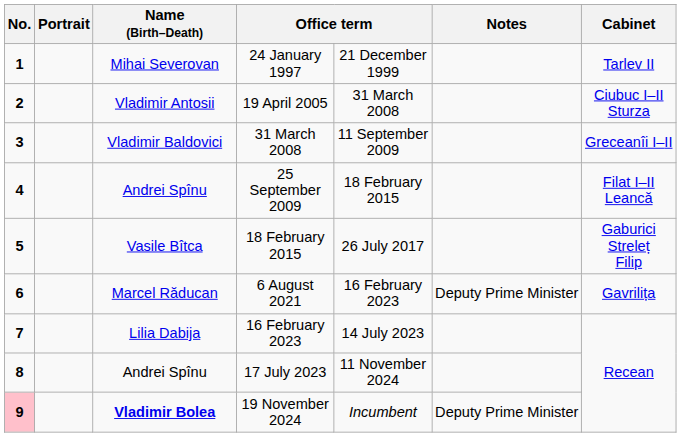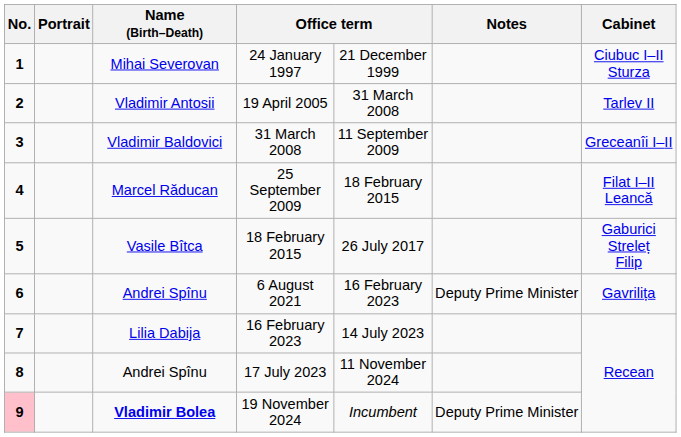24 January 1997 | Cabinet: Tarlev II -> Ciubuc I–II Sturza
19 April 2005 | Cabinet: Ciubuc I–II Sturza -> Tarlev II
25 September 2009 | Name (Birth–Death): Andrei Spînu -> Marcel Răducan
6 August 2021 | Name (Birth–Death): Marcel Răducan -> Andrei Spînu
